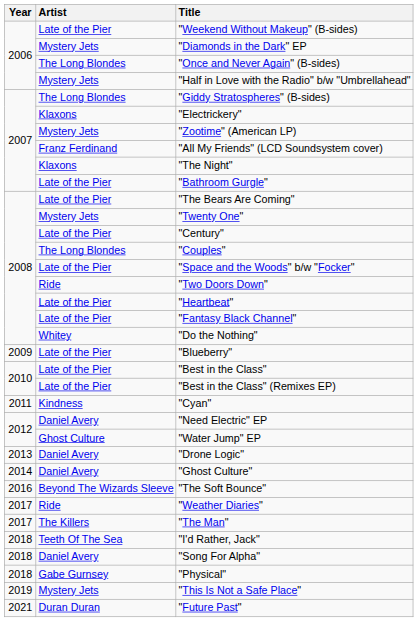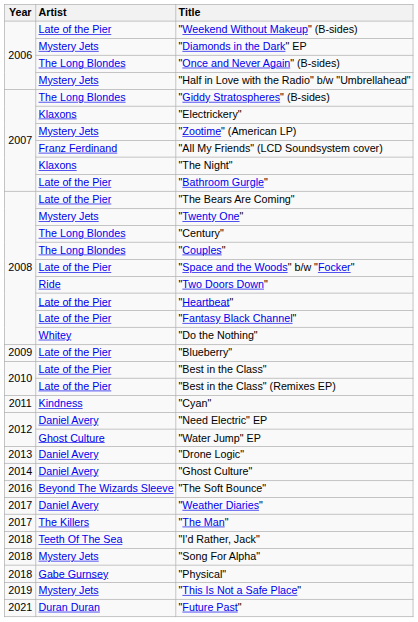"Century" | Artist: Late of the Pier -> The Long Blondes
"Weather Diaries" | Artist: Ride -> Daniel Avery
"Song For Alpha" | Artist: Daniel Avery -> Mystery Jets
